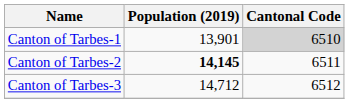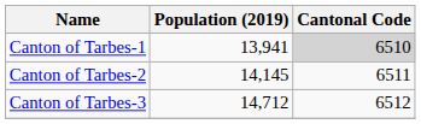Canton of Tarbes-1 | Population (2019): 13,901 -> 13,941
Canton of Tarbes-2 | Population (2019): bold -> normal
